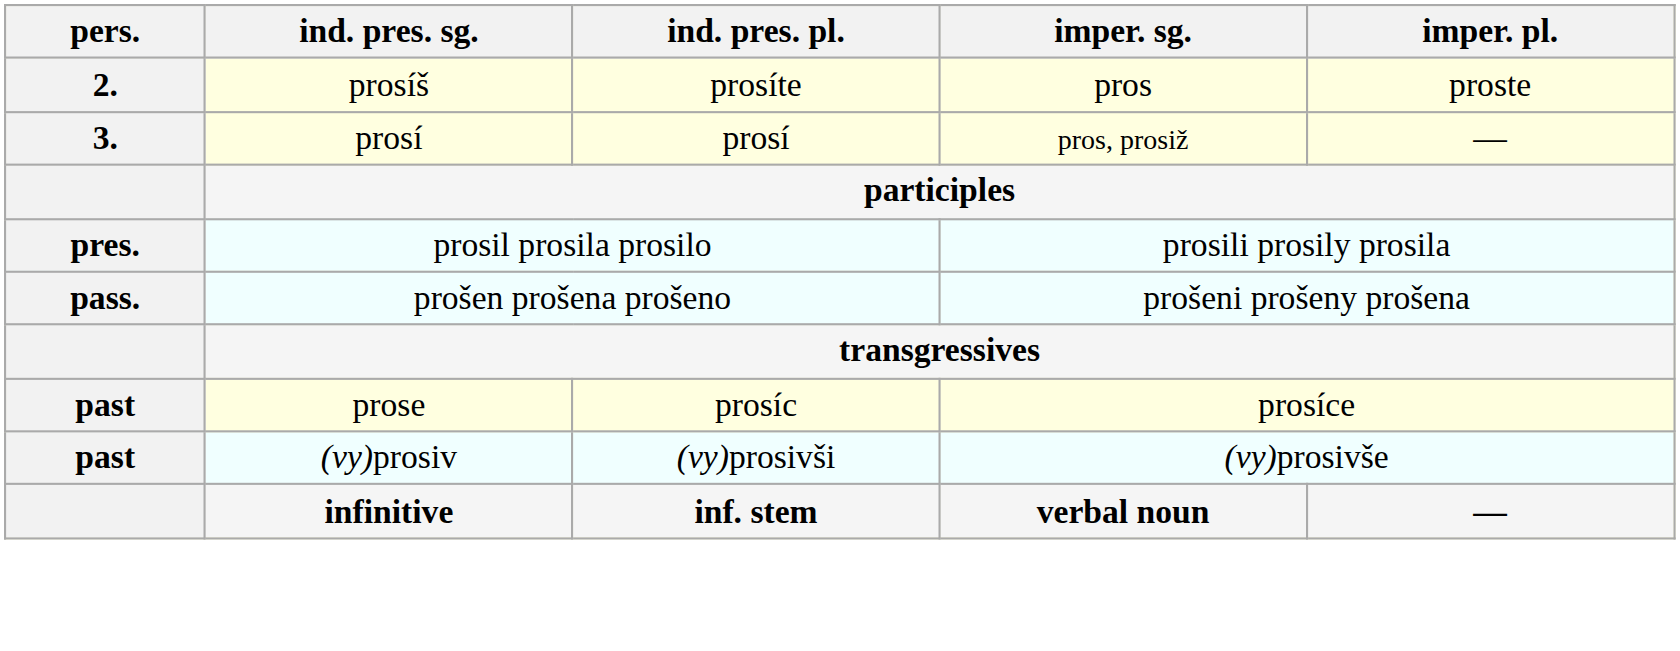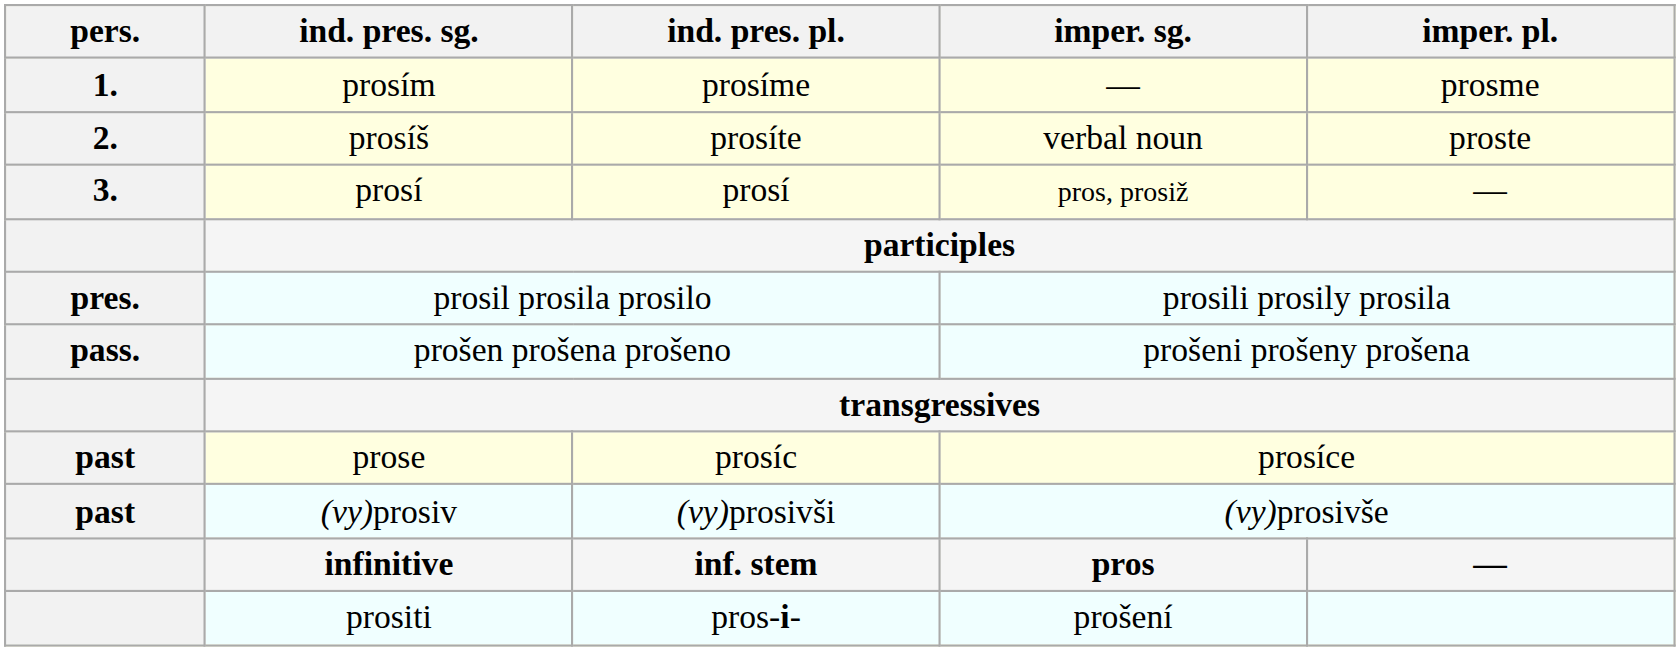+ row: 1. | prosím | prosíme | — | prosme
prosíš | imper. sg.: pros -> verbal noun
infinitive | imper. sg.: verbal noun -> pros
+ row: prositi | pros-i- | prošení
